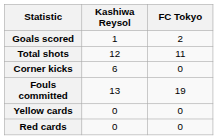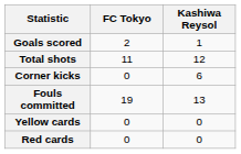columns swapped: Kashiwa Reysol <-> FC Tokyo
